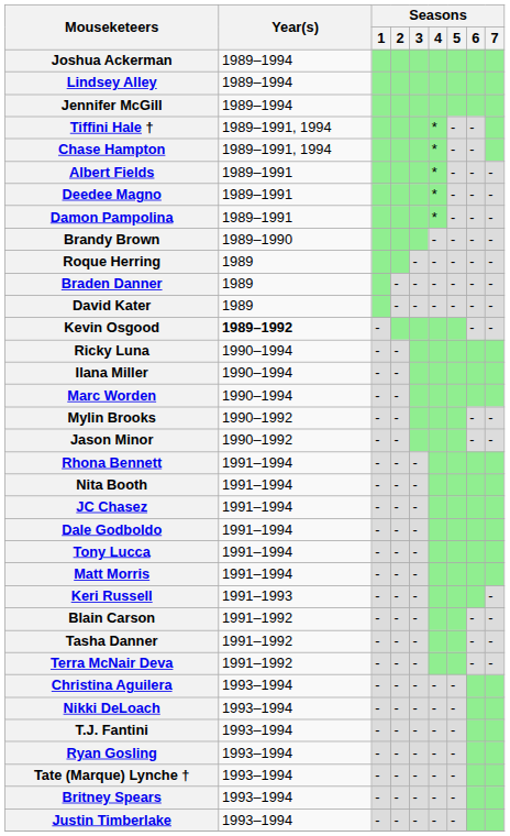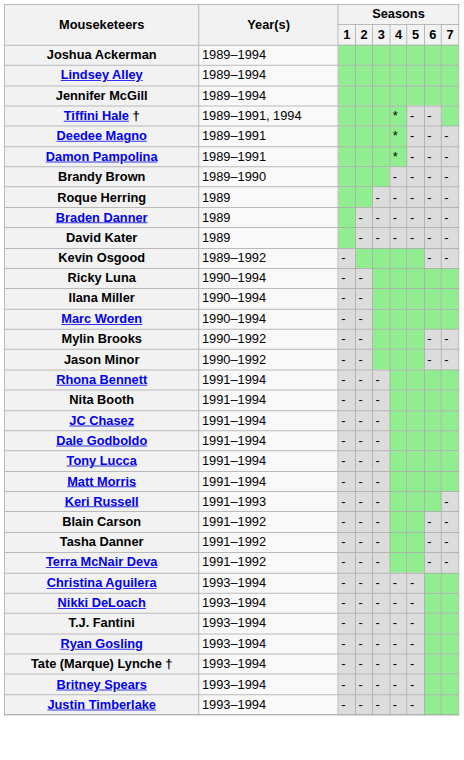- row: Chase Hampton | 1989–1991, 1994 | * | - | -
- row: Albert Fields | 1989–1991 | * | - | - | -
Kevin Osgood | Year(s): bold -> normal
